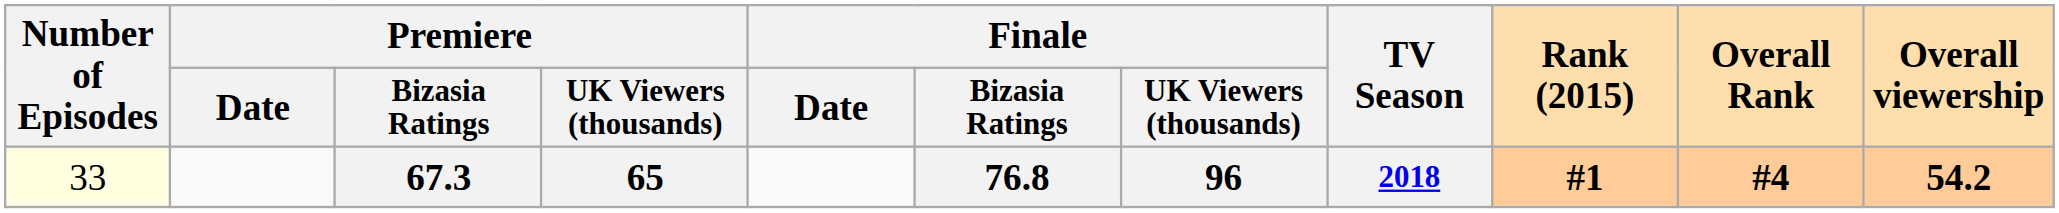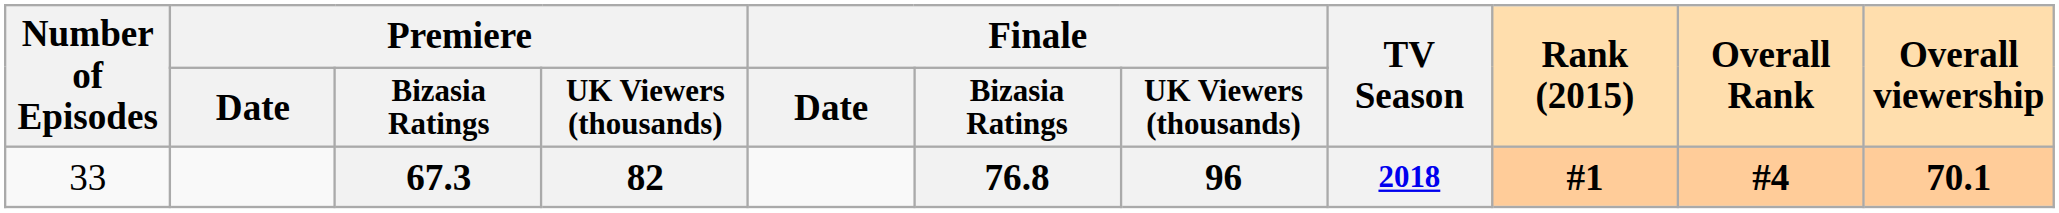67.3 | Number of Episodes: lightyellow background -> no background
67.3 | Premiere / UK Viewers (thousands): 65 -> 82
67.3 | Overall viewership: 54.2 -> 70.1
